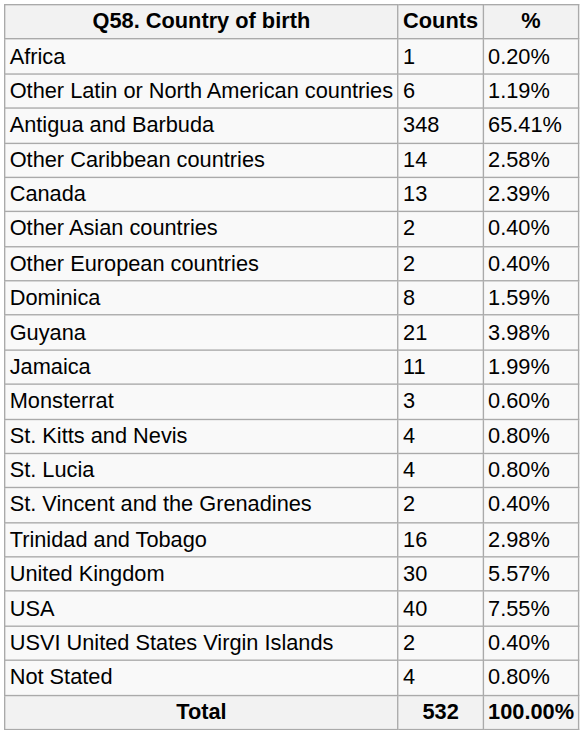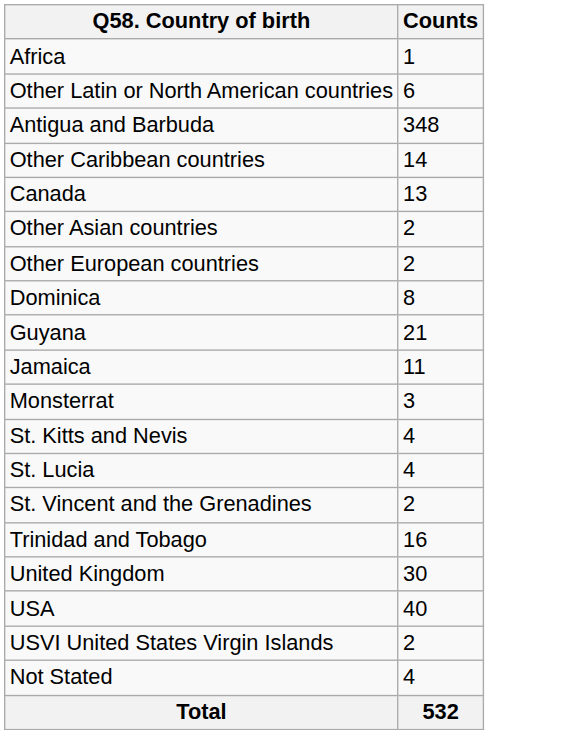- column: % | 0.20% | 1.19% | 65.41% | 2.58% | 2.39% | 0.40% | 0.40% | 1.59% | 3.98% | 1.99% | 0.60% | 0.80% | 0.80% | 0.40% | 2.98% | 5.57% | 7.55% | 0.40% | 0.80% | 100.00%
